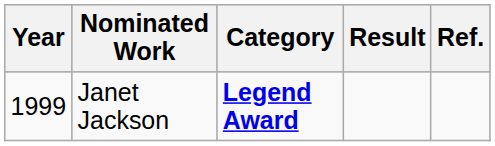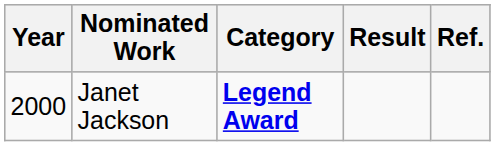Janet Jackson | Year: 1999 -> 2000
